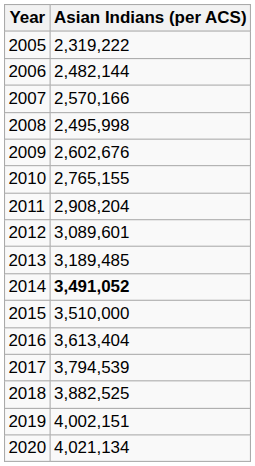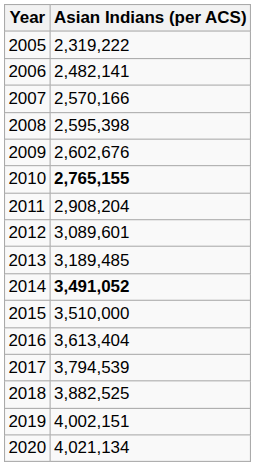2006 | Asian Indians (per ACS): 2,482,144 -> 2,482,141
2008 | Asian Indians (per ACS): 2,495,998 -> 2,595,398
2010 | Asian Indians (per ACS): normal -> bold
